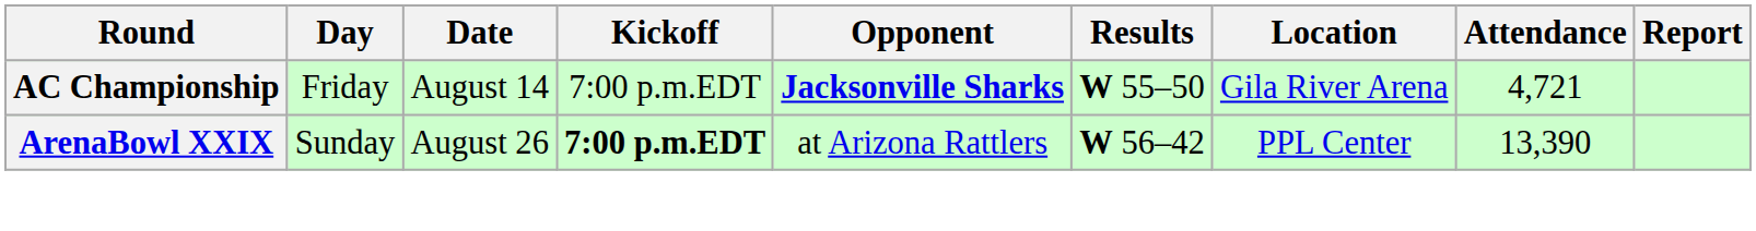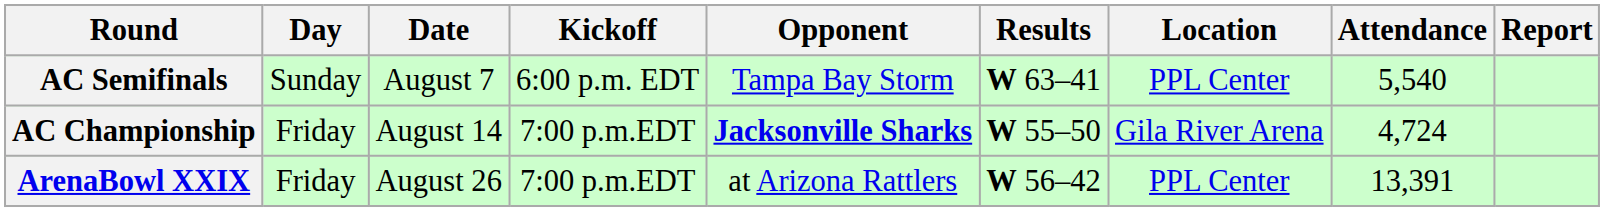+ row: AC Semifinals | Sunday | August 7 | 6:00 p.m. EDT | Tampa Bay Storm | W 63–41 | PPL Center | 5,540
AC Championship | Attendance: 4,721 -> 4,724
ArenaBowl XXIX | Day: Sunday -> Friday
ArenaBowl XXIX | Kickoff: bold -> normal
ArenaBowl XXIX | Attendance: 13,390 -> 13,391
